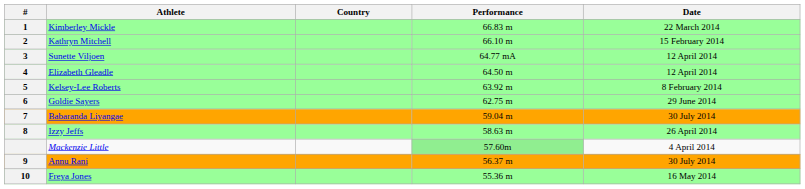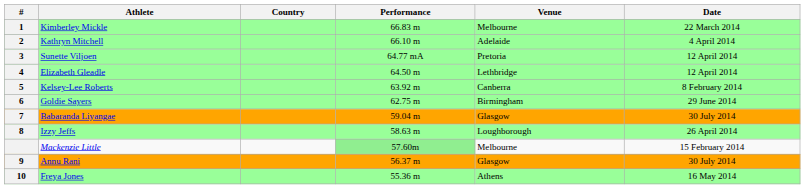+ column: Venue | Melbourne | Adelaide | Pretoria | Lethbridge | Canberra | Birmingham | Glasgow | Loughborough | Melbourne | Glasgow | Athens
Kathryn Mitchell | Date: 15 February 2014 -> 4 April 2014
Mackenzie Little | Date: 4 April 2014 -> 15 February 2014
